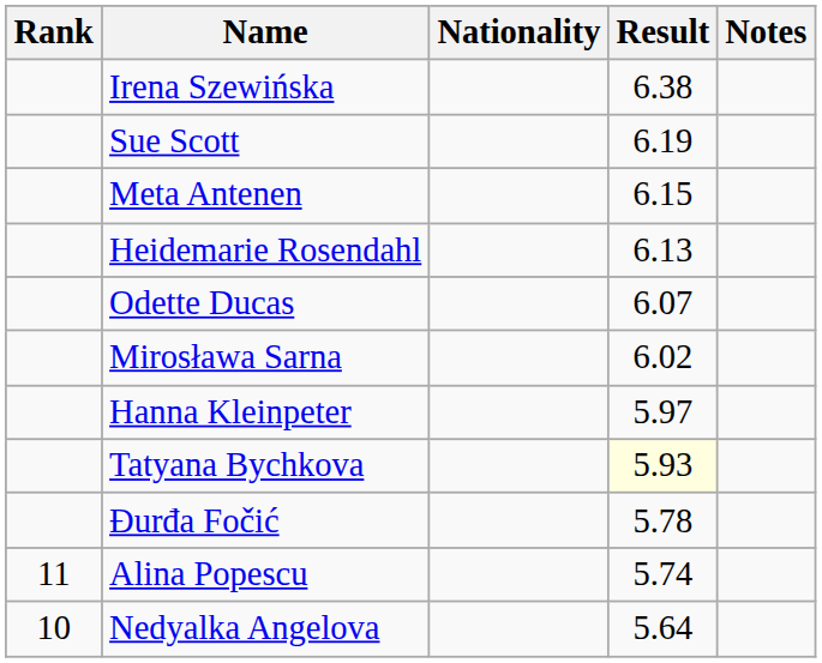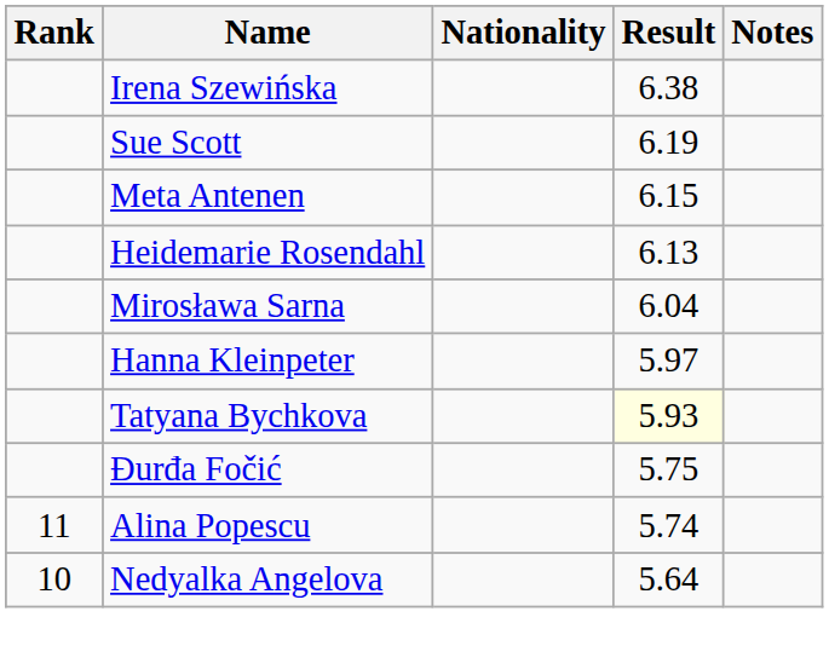- row: Odette Ducas | 6.07
Mirosława Sarna | Result: 6.02 -> 6.04
Đurđa Fočić | Result: 5.78 -> 5.75
